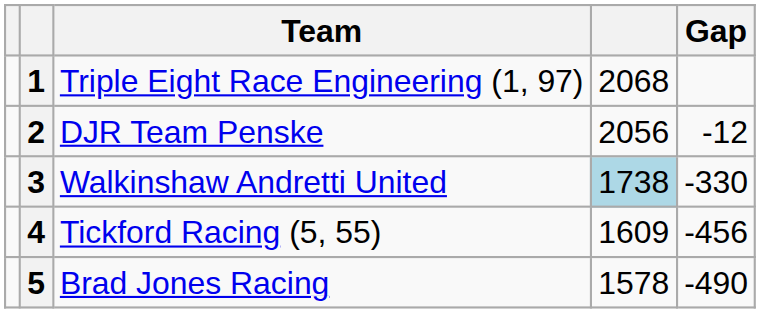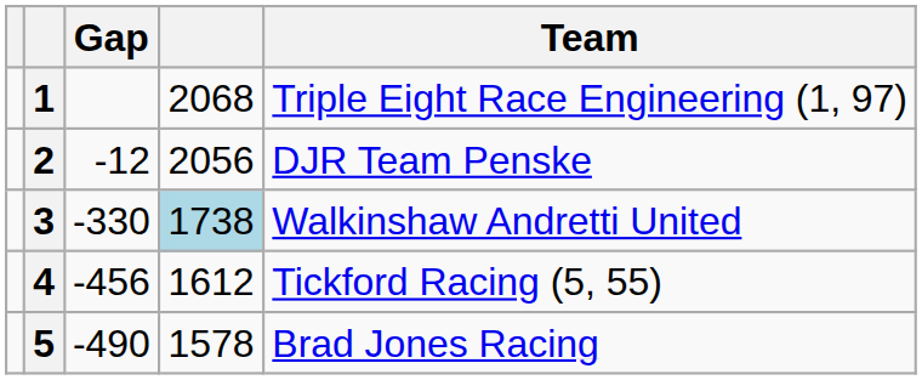columns swapped: Team <-> Gap
4 | column 4: 1609 -> 1612
